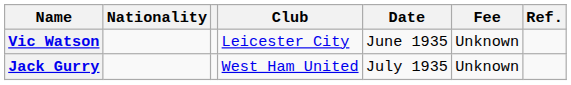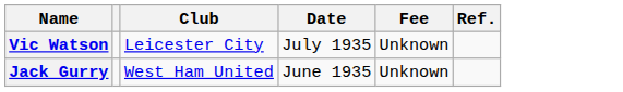- column: Nationality
Vic Watson | Date: June 1935 -> July 1935
Jack Gurry | Date: July 1935 -> June 1935
